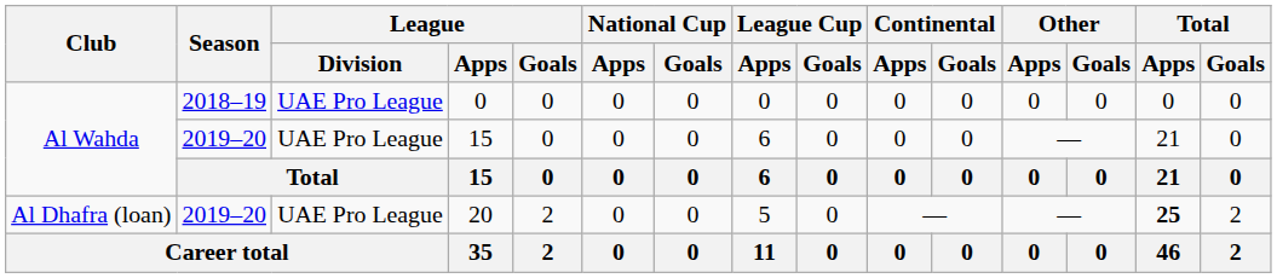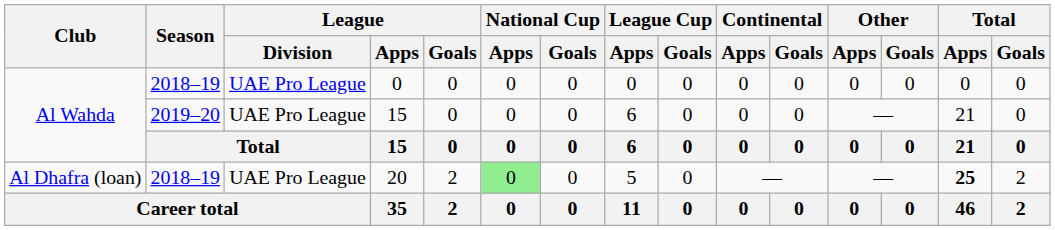20 | Season: 2019–20 -> 2018–19
20 | National Cup / Apps: no background -> lightgreen background
